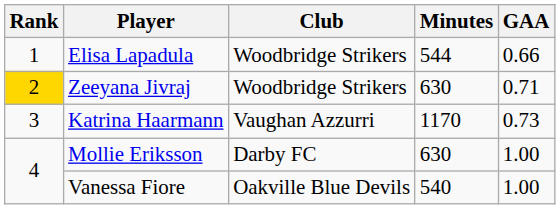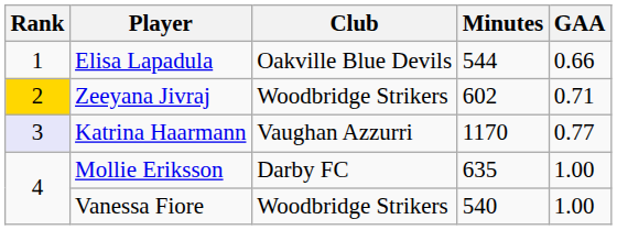Elisa Lapadula | Club: Woodbridge Strikers -> Oakville Blue Devils
Zeeyana Jivraj | Minutes: 630 -> 602
Katrina Haarmann | Rank: no background -> lavender background
Katrina Haarmann | GAA: 0.73 -> 0.77
Mollie Eriksson | Minutes: 630 -> 635
Vanessa Fiore | Club: Oakville Blue Devils -> Woodbridge Strikers
